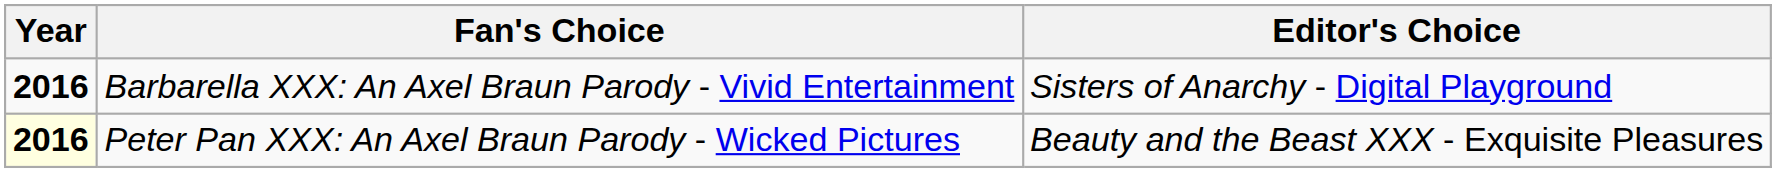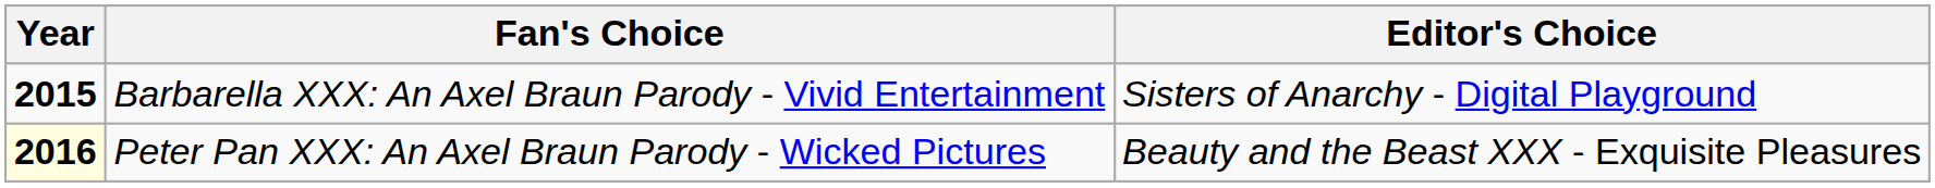Barbarella XXX: An Axel Braun Parody - Vivid Entertainment | Year: 2016 -> 2015
